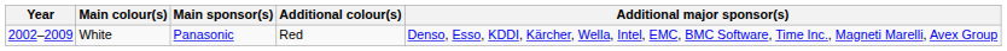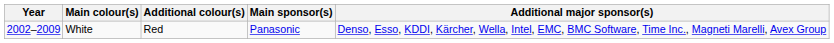columns swapped: Additional colour(s) <-> Main sponsor(s)
